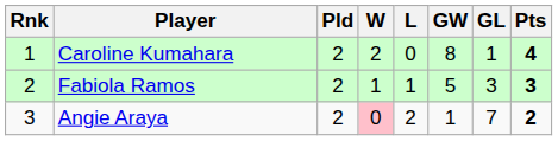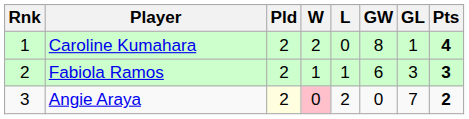Fabiola Ramos | GW: 5 -> 6
Angie Araya | Pld: no background -> lightyellow background
Angie Araya | GW: 1 -> 0
